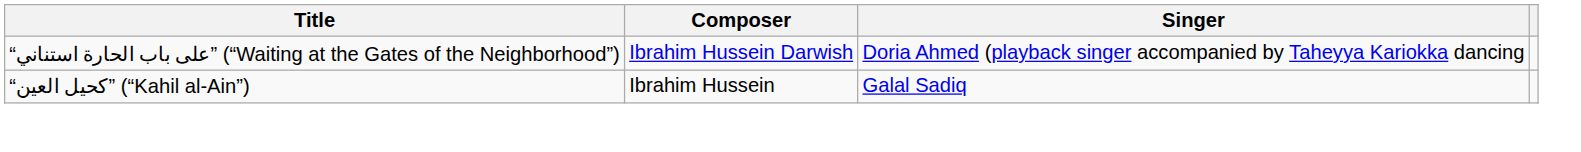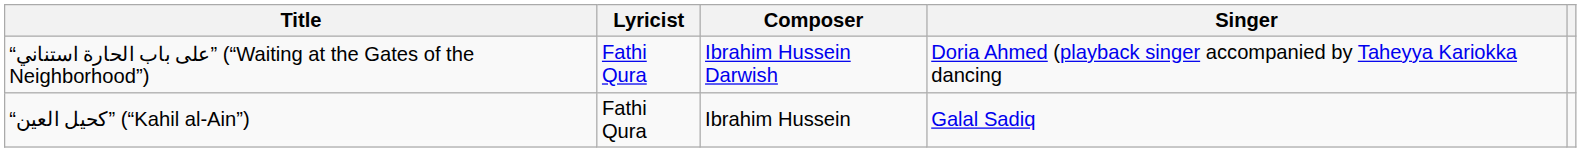+ column: Lyricist | Fathi Qura | Fathi Qura
